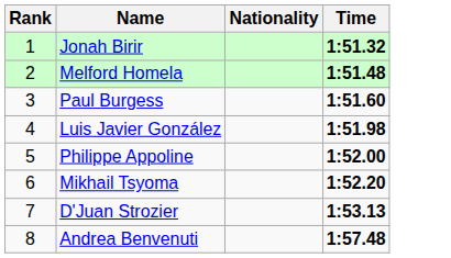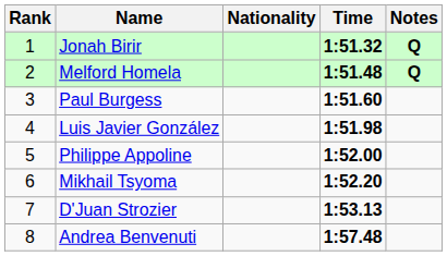+ column: Notes | Q | Q
